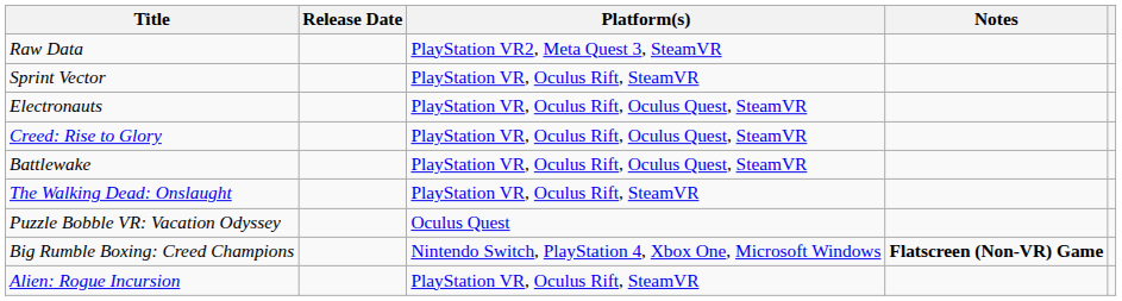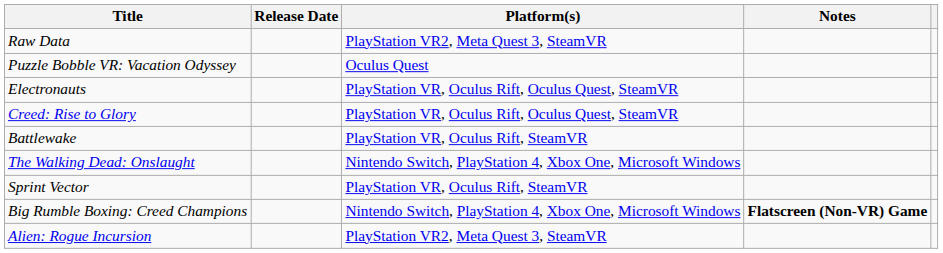rows swapped: Sprint Vector <-> Puzzle Bobble VR: Vacation Odyssey
Battlewake | Platform(s): PlayStation VR, Oculus Rift, Oculus Quest, SteamVR -> PlayStation VR, Oculus Rift, SteamVR
The Walking Dead: Onslaught | Platform(s): PlayStation VR, Oculus Rift, SteamVR -> Nintendo Switch, PlayStation 4, Xbox One, Microsoft Windows
Alien: Rogue Incursion | Platform(s): PlayStation VR, Oculus Rift, SteamVR -> PlayStation VR2, Meta Quest 3, SteamVR
